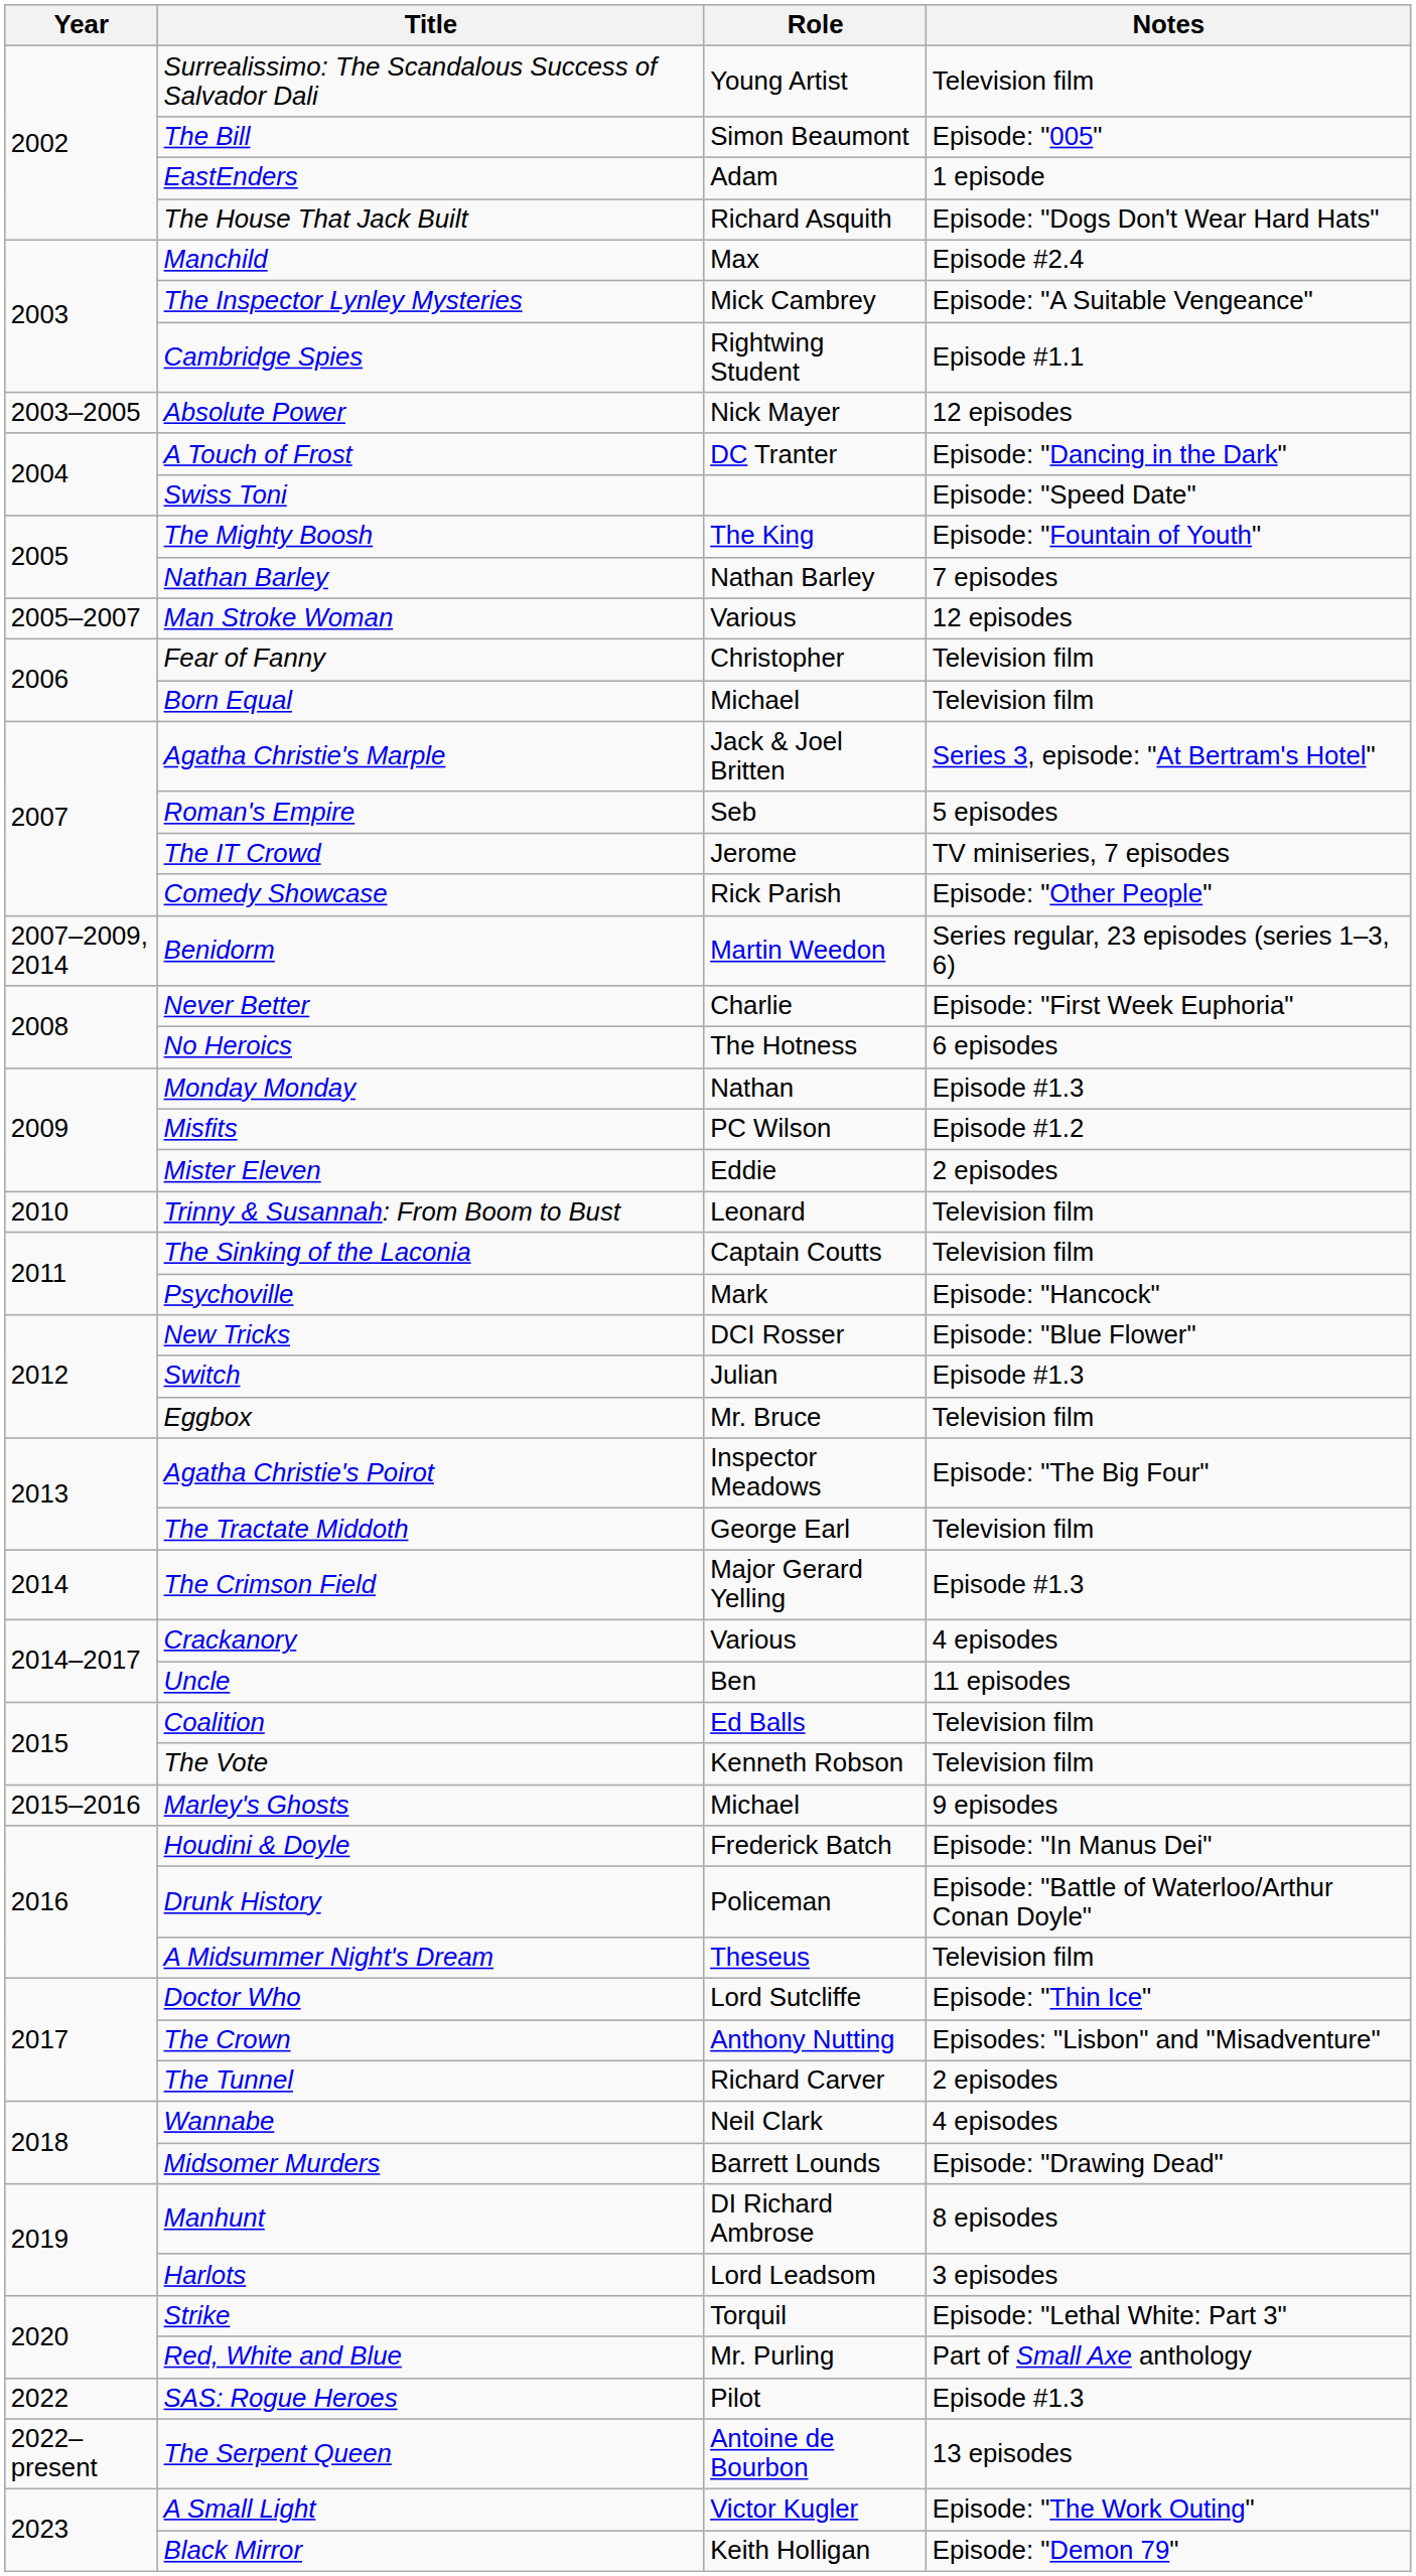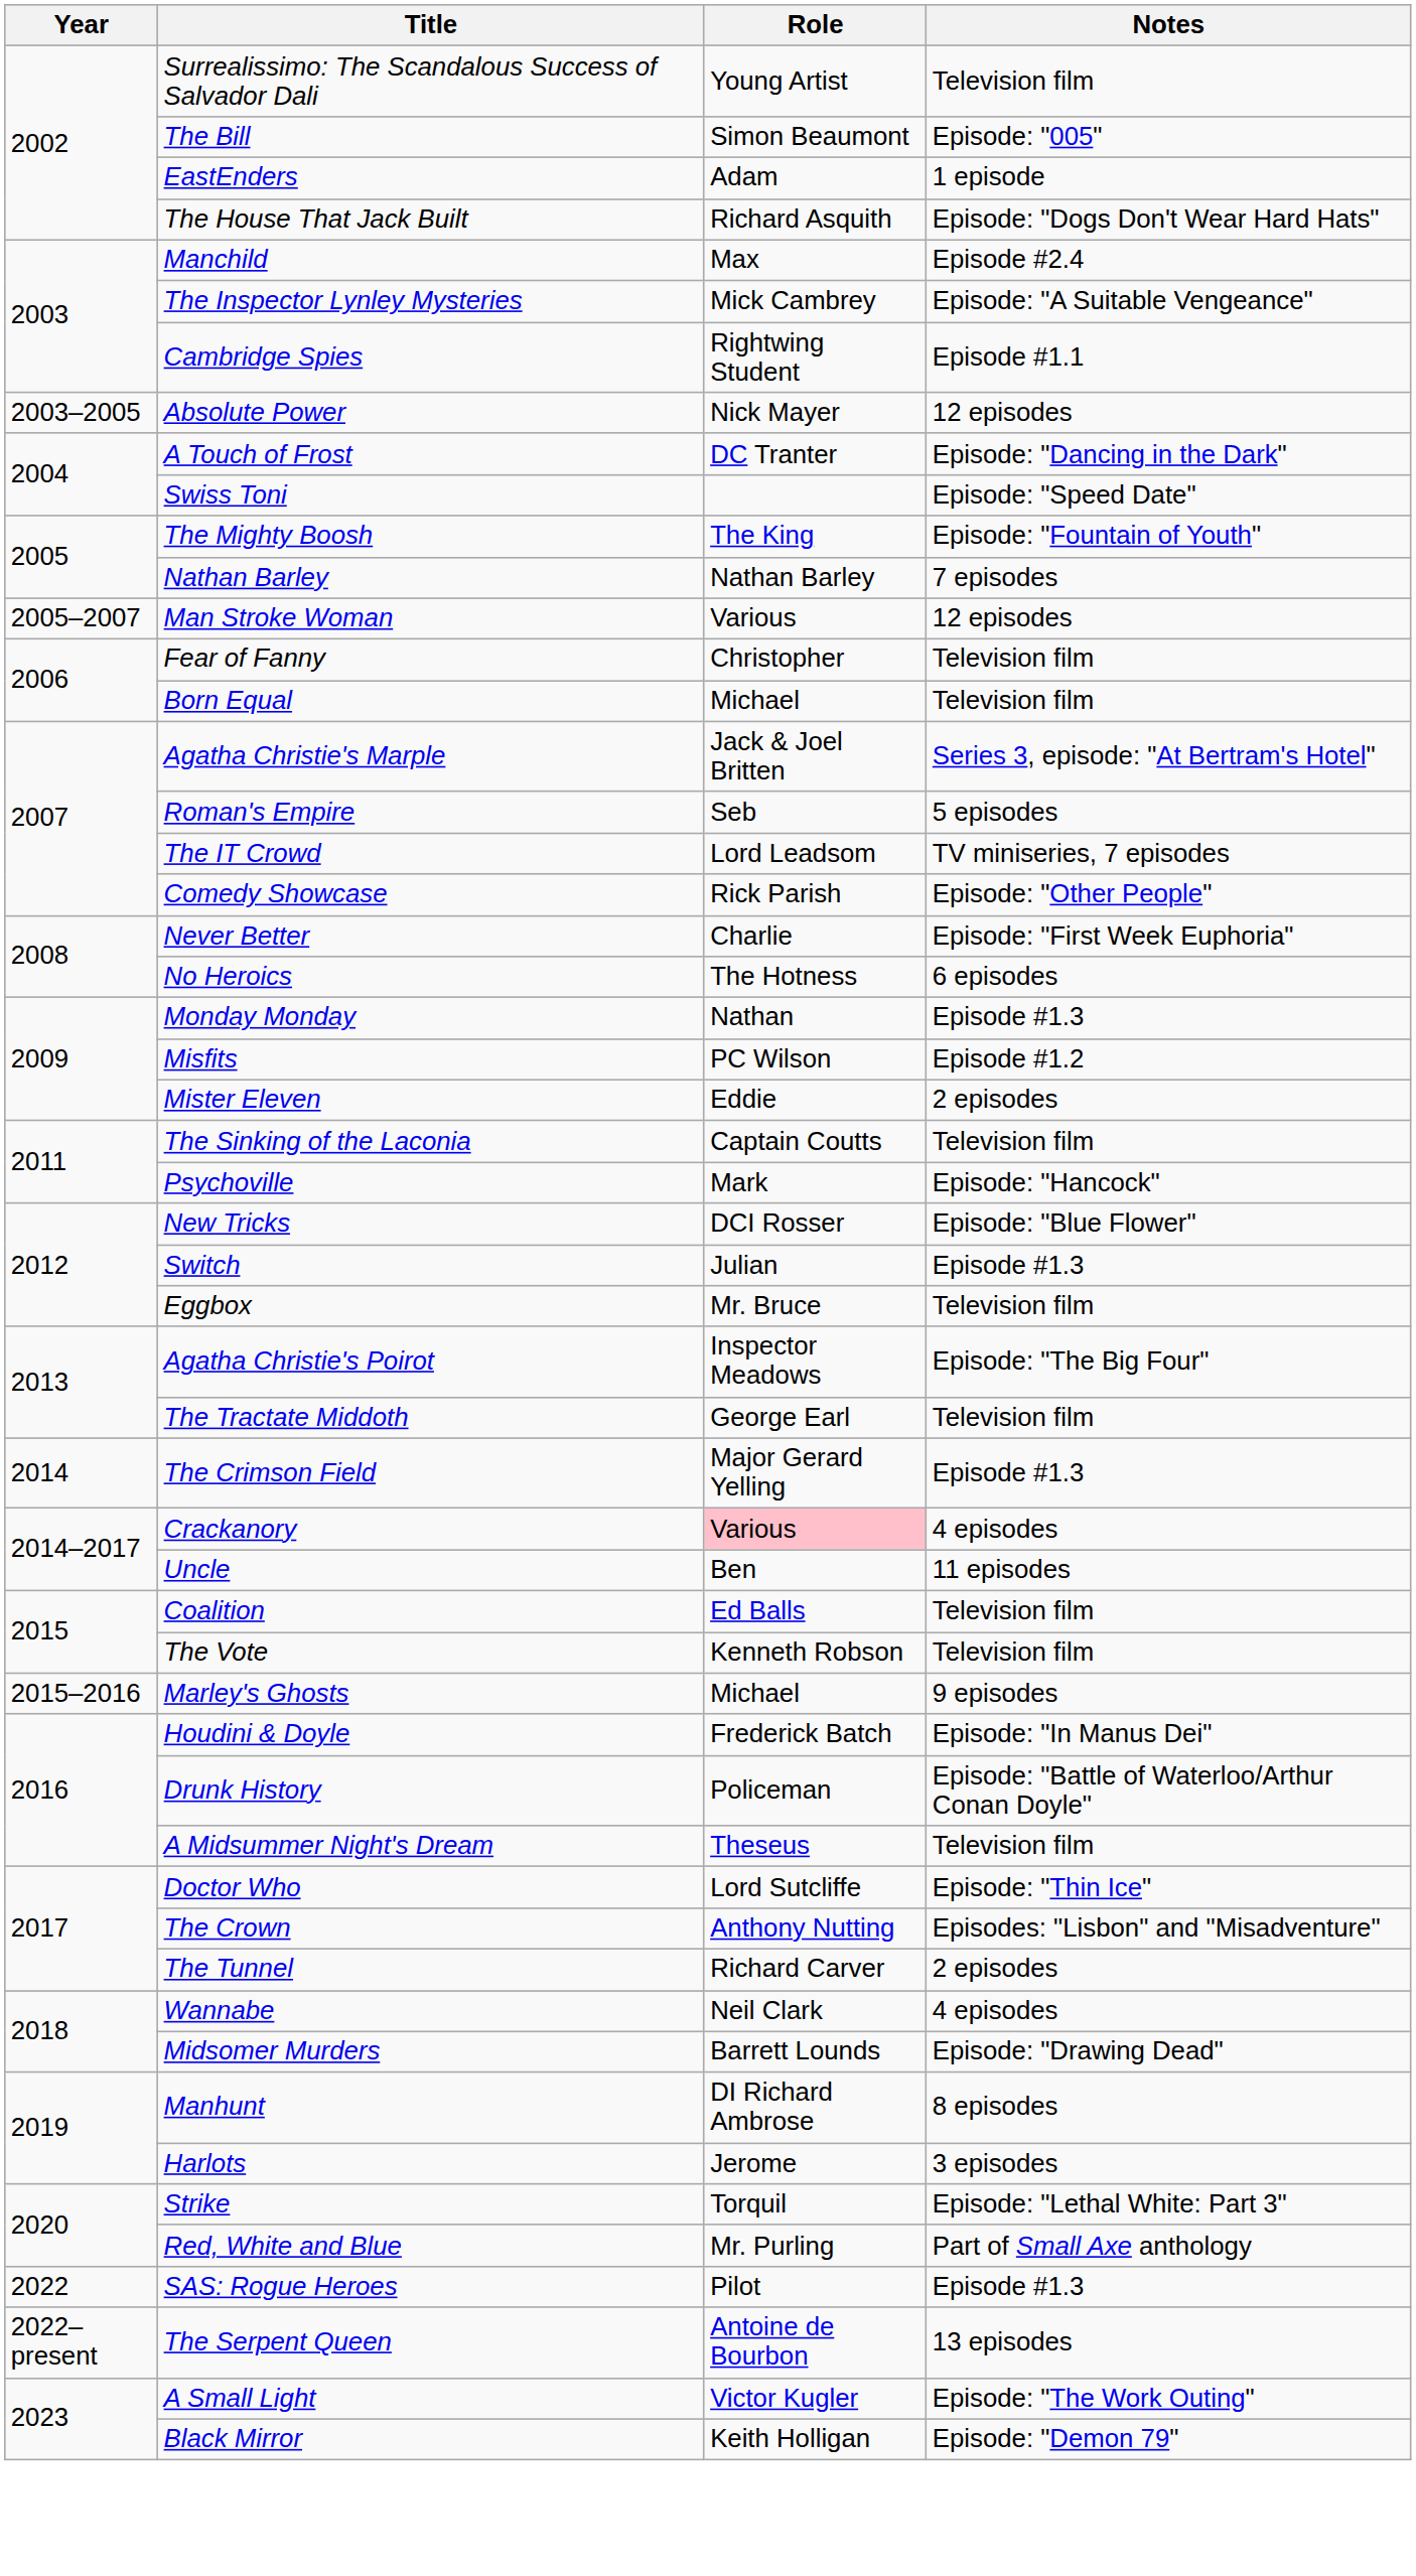The IT Crowd | Role: Jerome -> Lord Leadsom
- row: 2007–2009, 2014 | Benidorm | Martin Weedon | Series regular, 23 episodes (series 1–3, 6)
- row: 2010 | Trinny & Susannah: From Boom to Bust | Leonard | Television film
Crackanory | Role: no background -> pink background
Harlots | Role: Lord Leadsom -> Jerome
